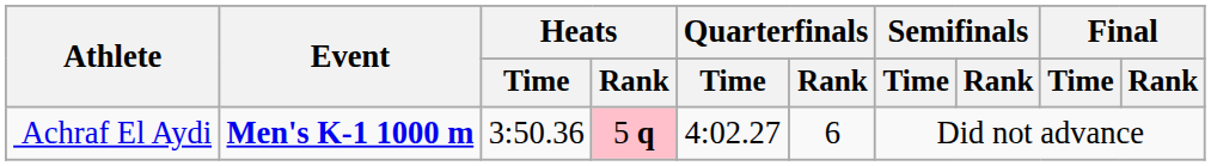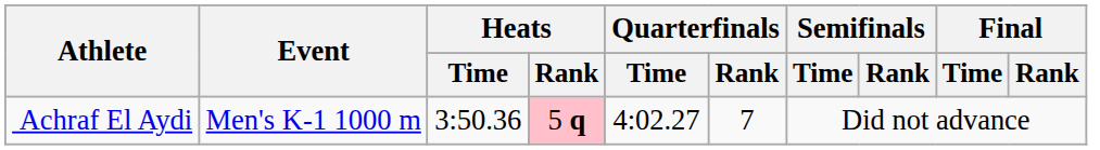Achraf El Aydi | Event: bold -> normal
Achraf El Aydi | Quarterfinals / Rank: 6 -> 7
